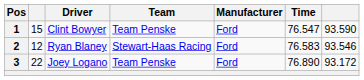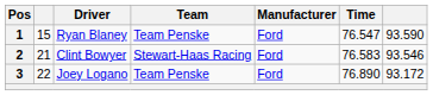1 | Driver: Clint Bowyer -> Ryan Blaney
2 | column 2: 12 -> 21
2 | Driver: Ryan Blaney -> Clint Bowyer
